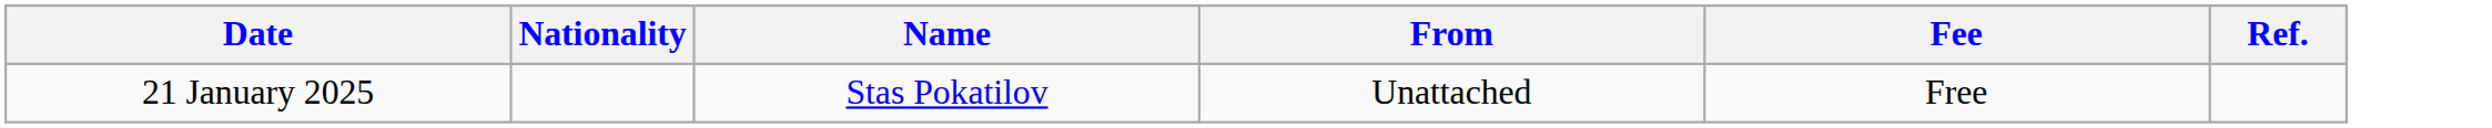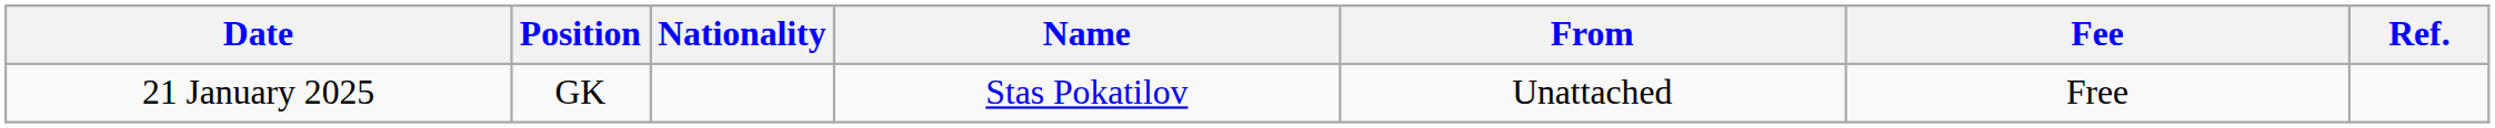+ column: Position | GK
